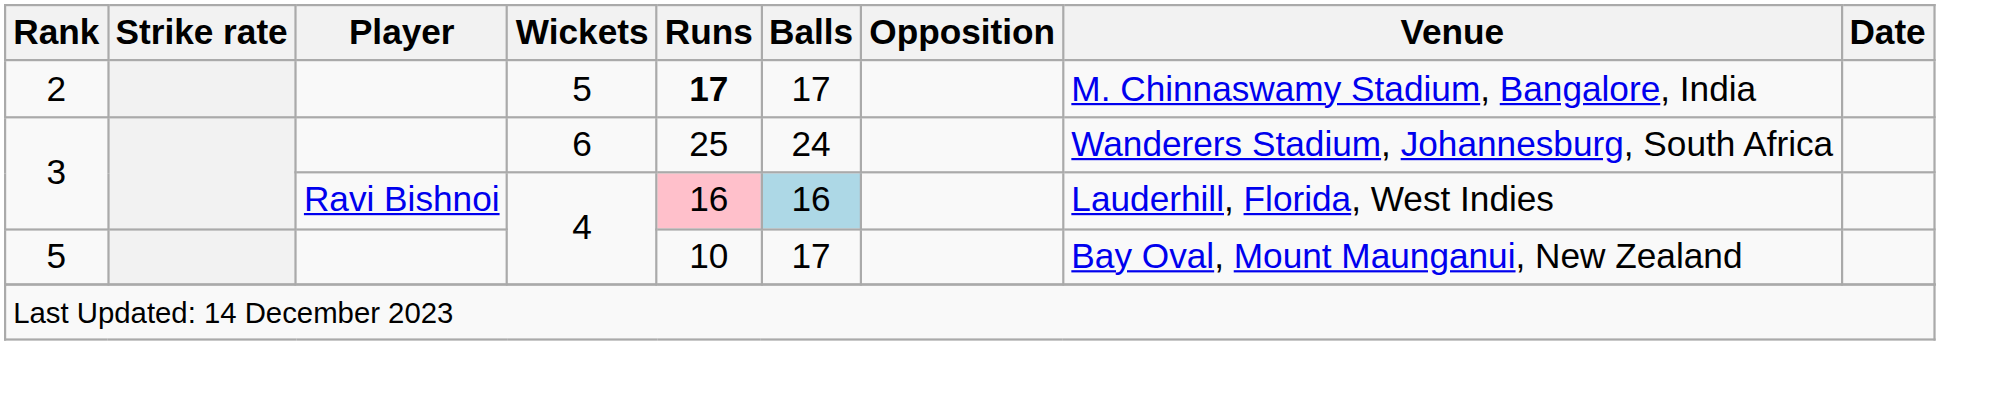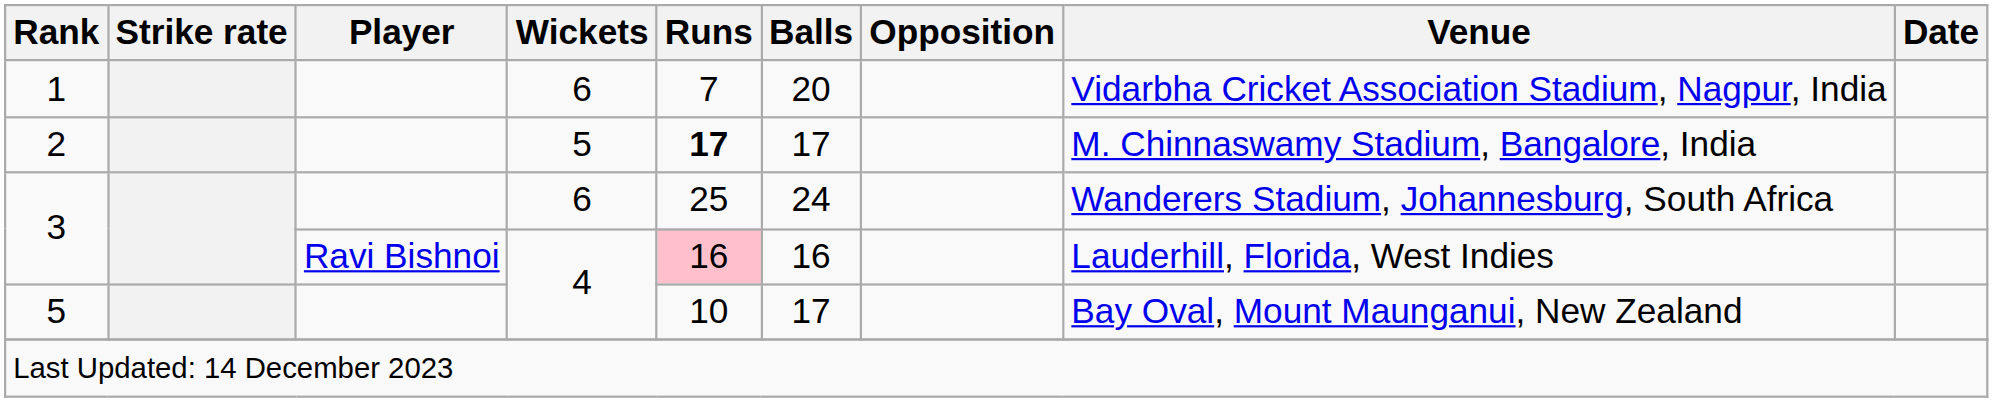+ row: 1 | 6 | 7 | 20 | Vidarbha Cricket Association Stadium, Nagpur, India
3 / 4 | Balls: lightblue background -> no background
